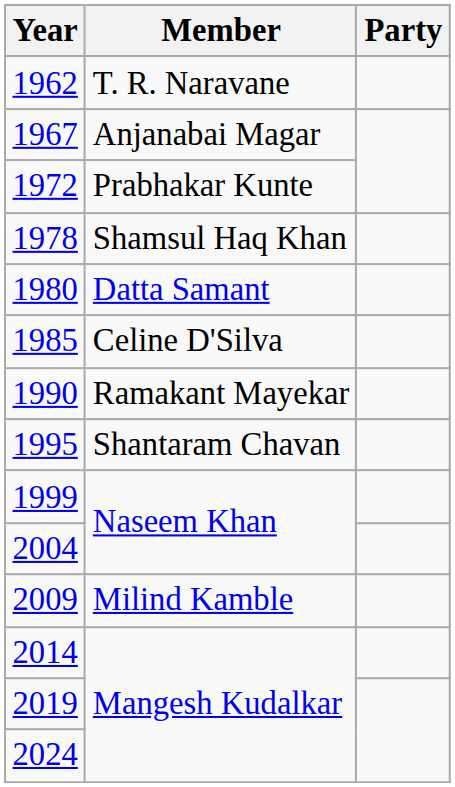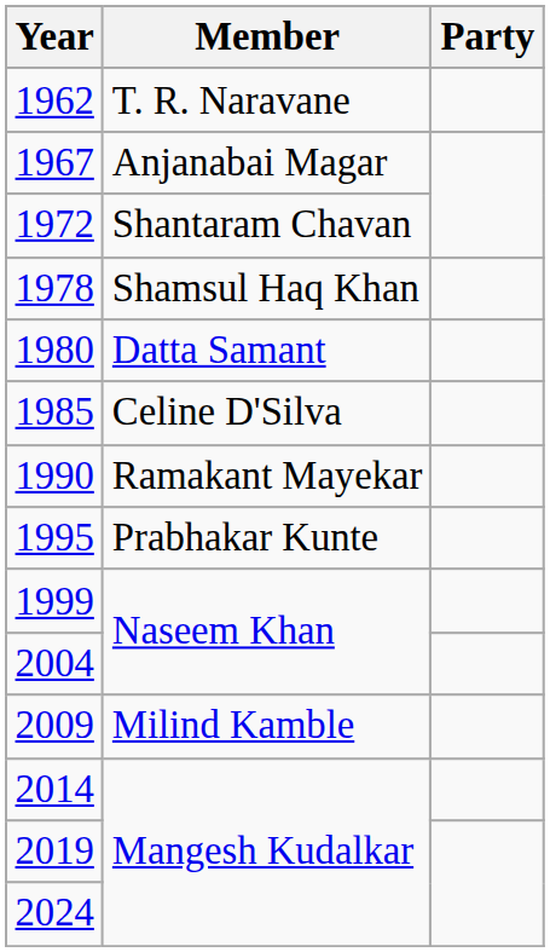1972 | Member: Prabhakar Kunte -> Shantaram Chavan
1995 | Member: Shantaram Chavan -> Prabhakar Kunte
